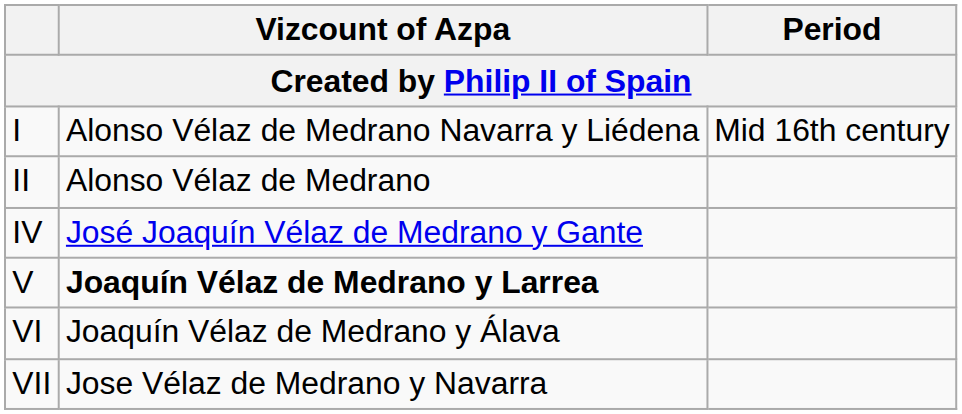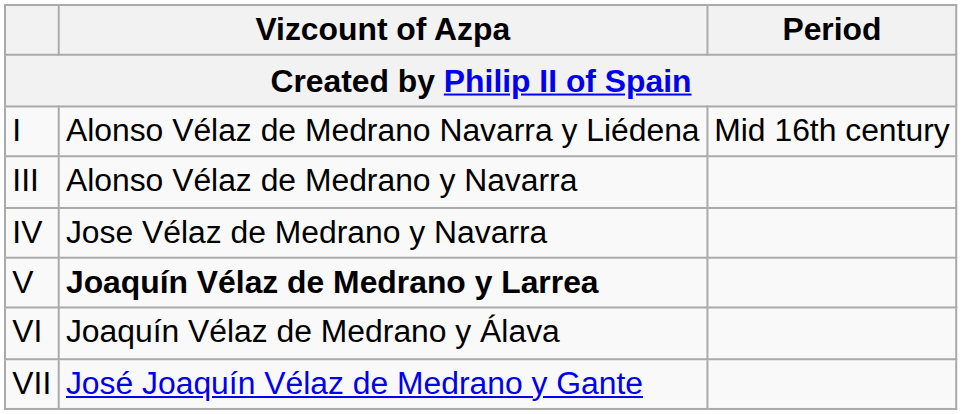- row: II | Alonso Vélaz de Medrano
+ row: III | Alonso Vélaz de Medrano y Navarra
IV | Vizcount of Azpa: José Joaquín Vélaz de Medrano y Gante -> Jose Vélaz de Medrano y Navarra
VII | Vizcount of Azpa: Jose Vélaz de Medrano y Navarra -> José Joaquín Vélaz de Medrano y Gante
